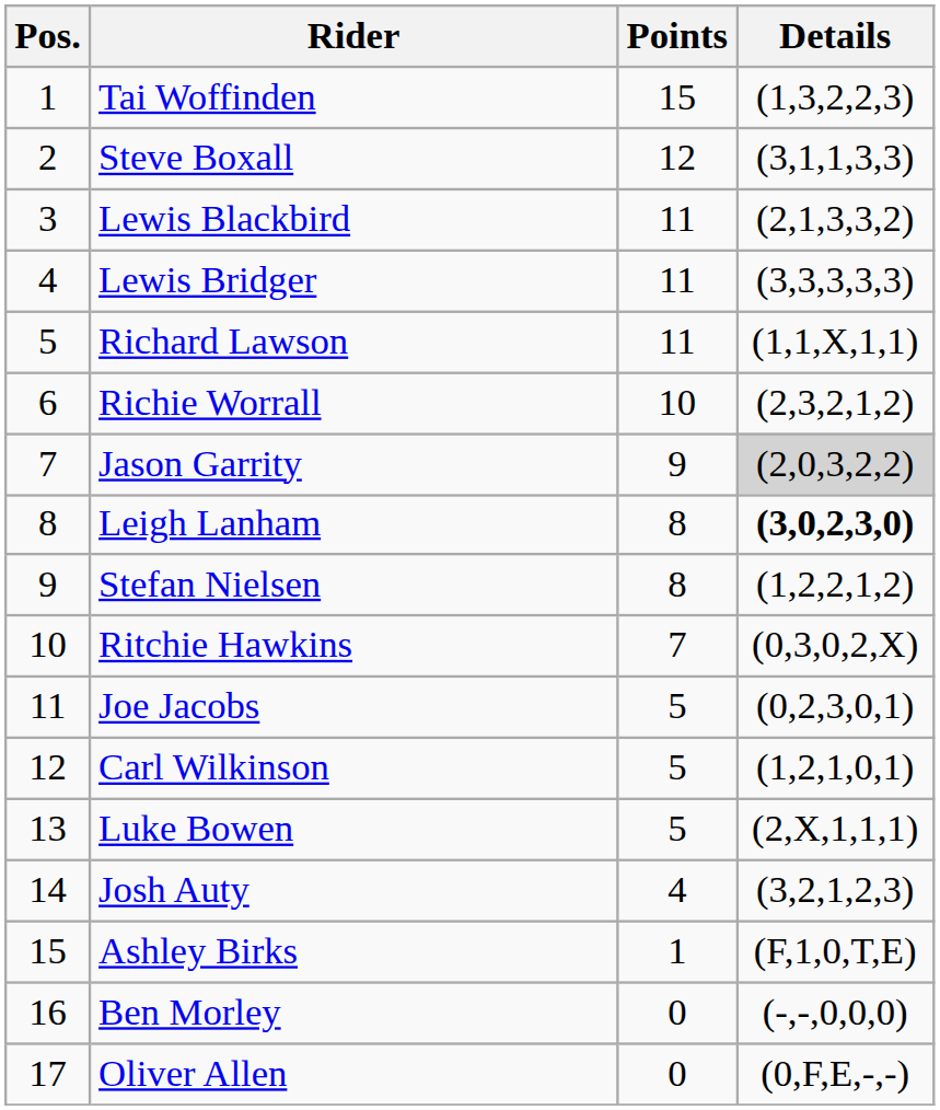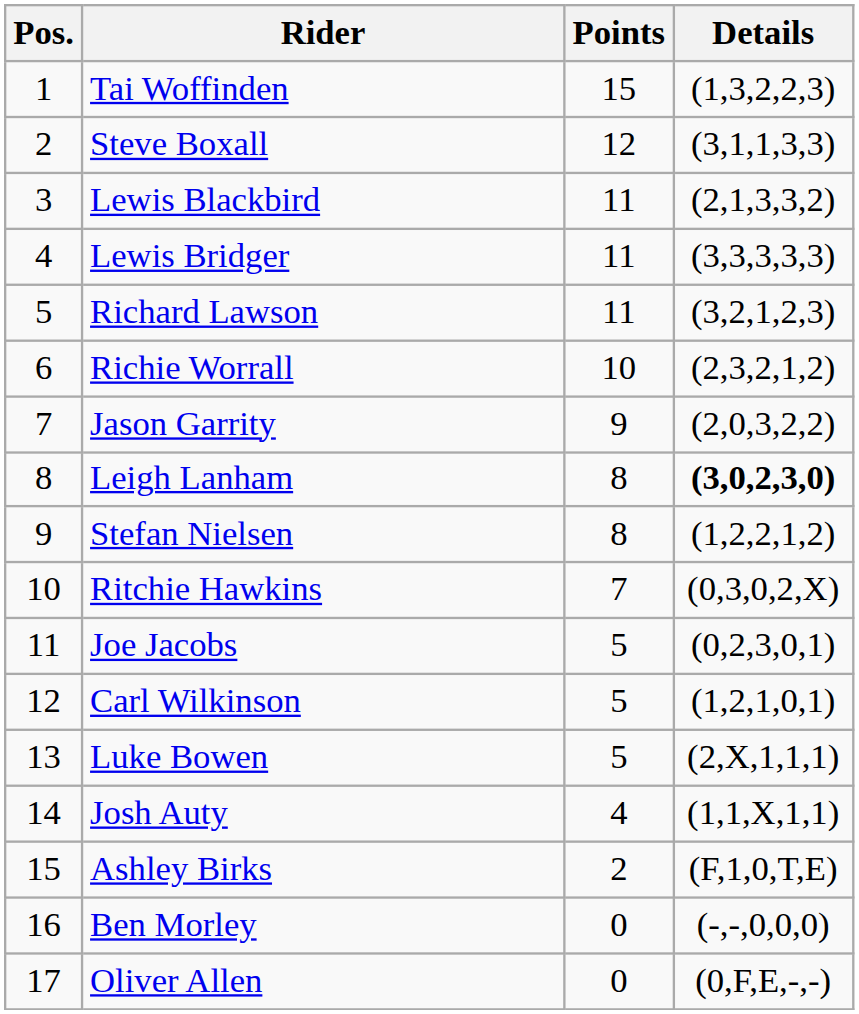Richard Lawson | Details: (1,1,X,1,1) -> (3,2,1,2,3)
Jason Garrity | Details: lightgrey background -> no background
Josh Auty | Details: (3,2,1,2,3) -> (1,1,X,1,1)
Ashley Birks | Points: 1 -> 2
